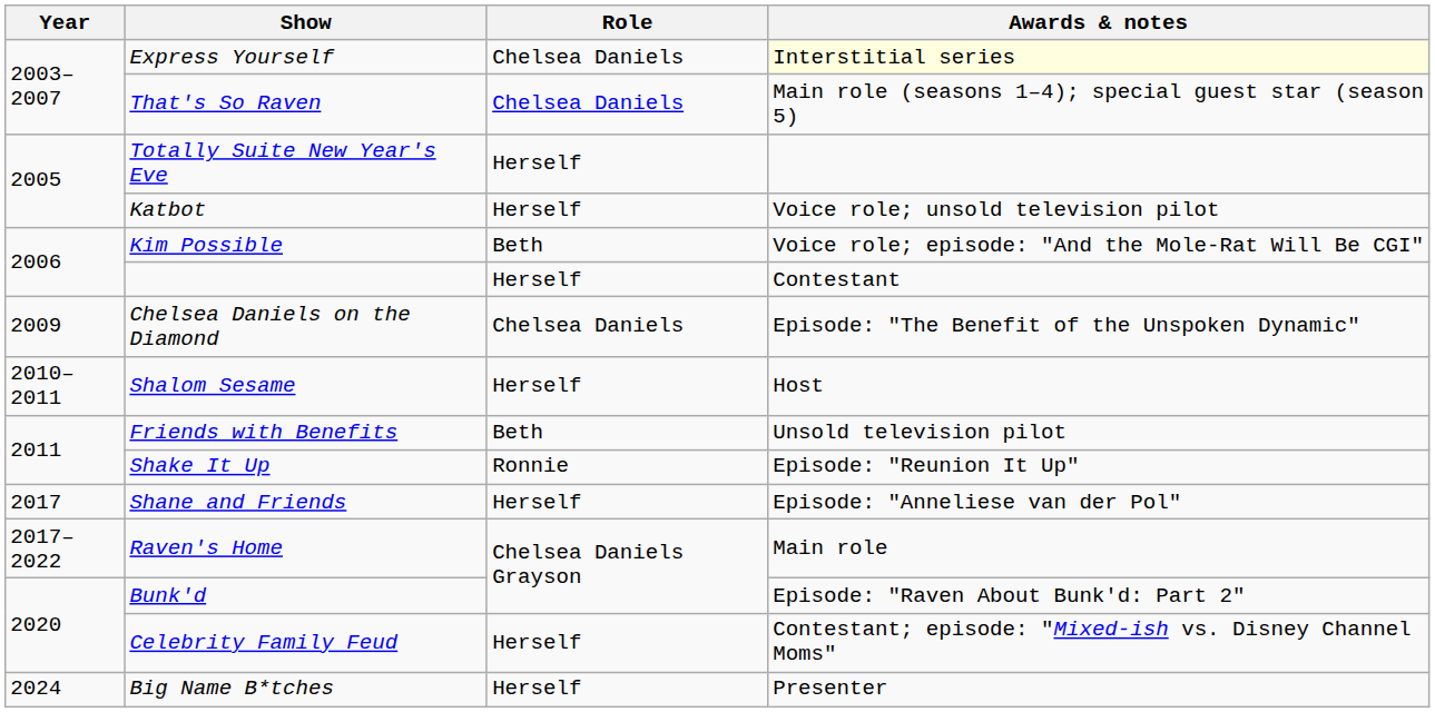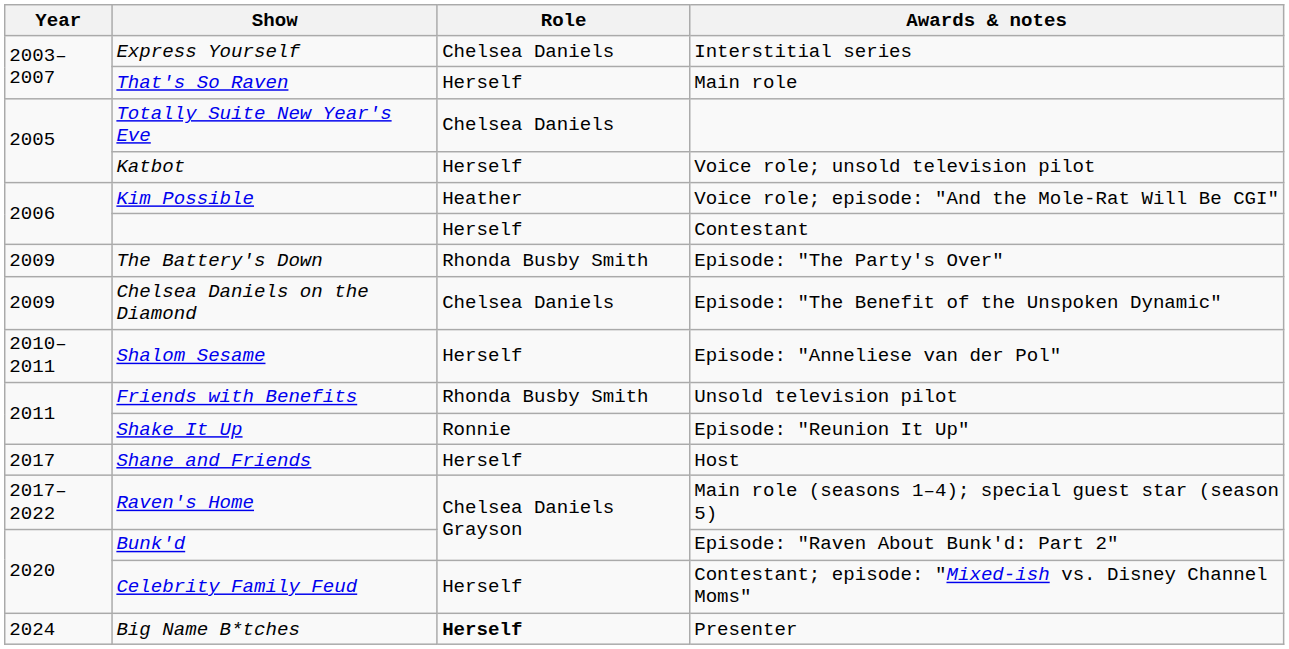Express Yourself | Awards & notes: lightyellow background -> no background
That's So Raven | Role: Chelsea Daniels -> Herself
That's So Raven | Awards & notes: Main role (seasons 1–4); special guest star (season 5) -> Main role
Totally Suite New Year's Eve | Role: Herself -> Chelsea Daniels
Kim Possible | Role: Beth -> Heather
+ row: 2009 | The Battery's Down | Rhonda Busby Smith | Episode: "The Party's Over"
Shalom Sesame | Awards & notes: Host -> Episode: "Anneliese van der Pol"
Friends with Benefits | Role: Beth -> Rhonda Busby Smith
Shane and Friends | Awards & notes: Episode: "Anneliese van der Pol" -> Host
Raven's Home | Awards & notes: Main role -> Main role (seasons 1–4); special guest star (season 5)
Big Name B*tches | Role: normal -> bold
